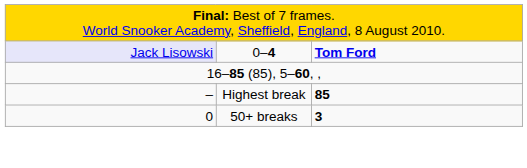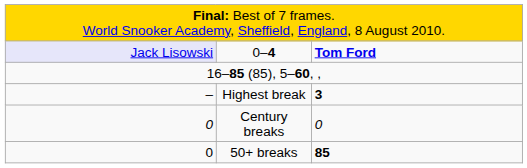Highest break | column 3: 85 -> 3
+ row: 0 | Century breaks | 0
50+ breaks | column 3: 3 -> 85
